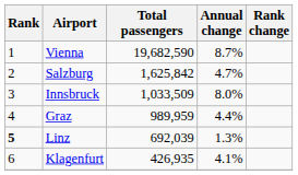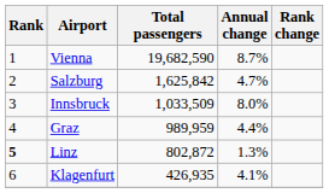Linz | Total passengers: 692,039 -> 802,872
